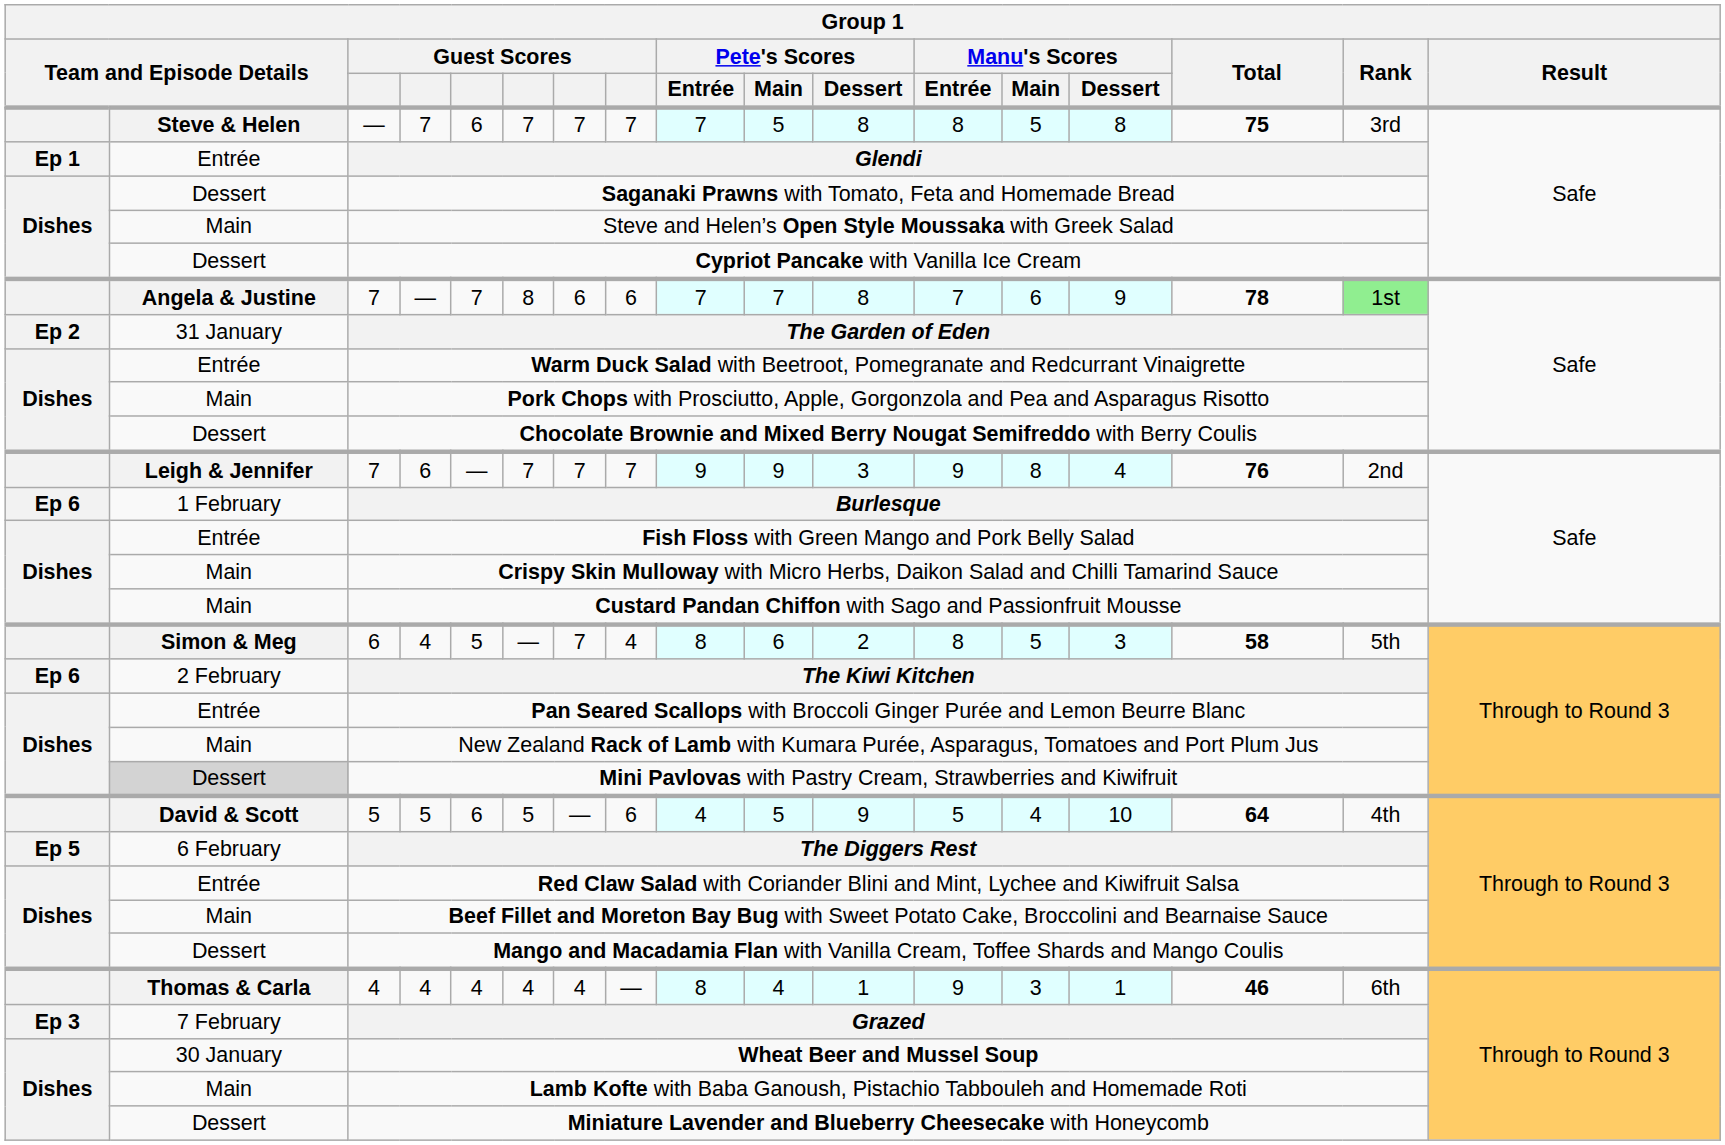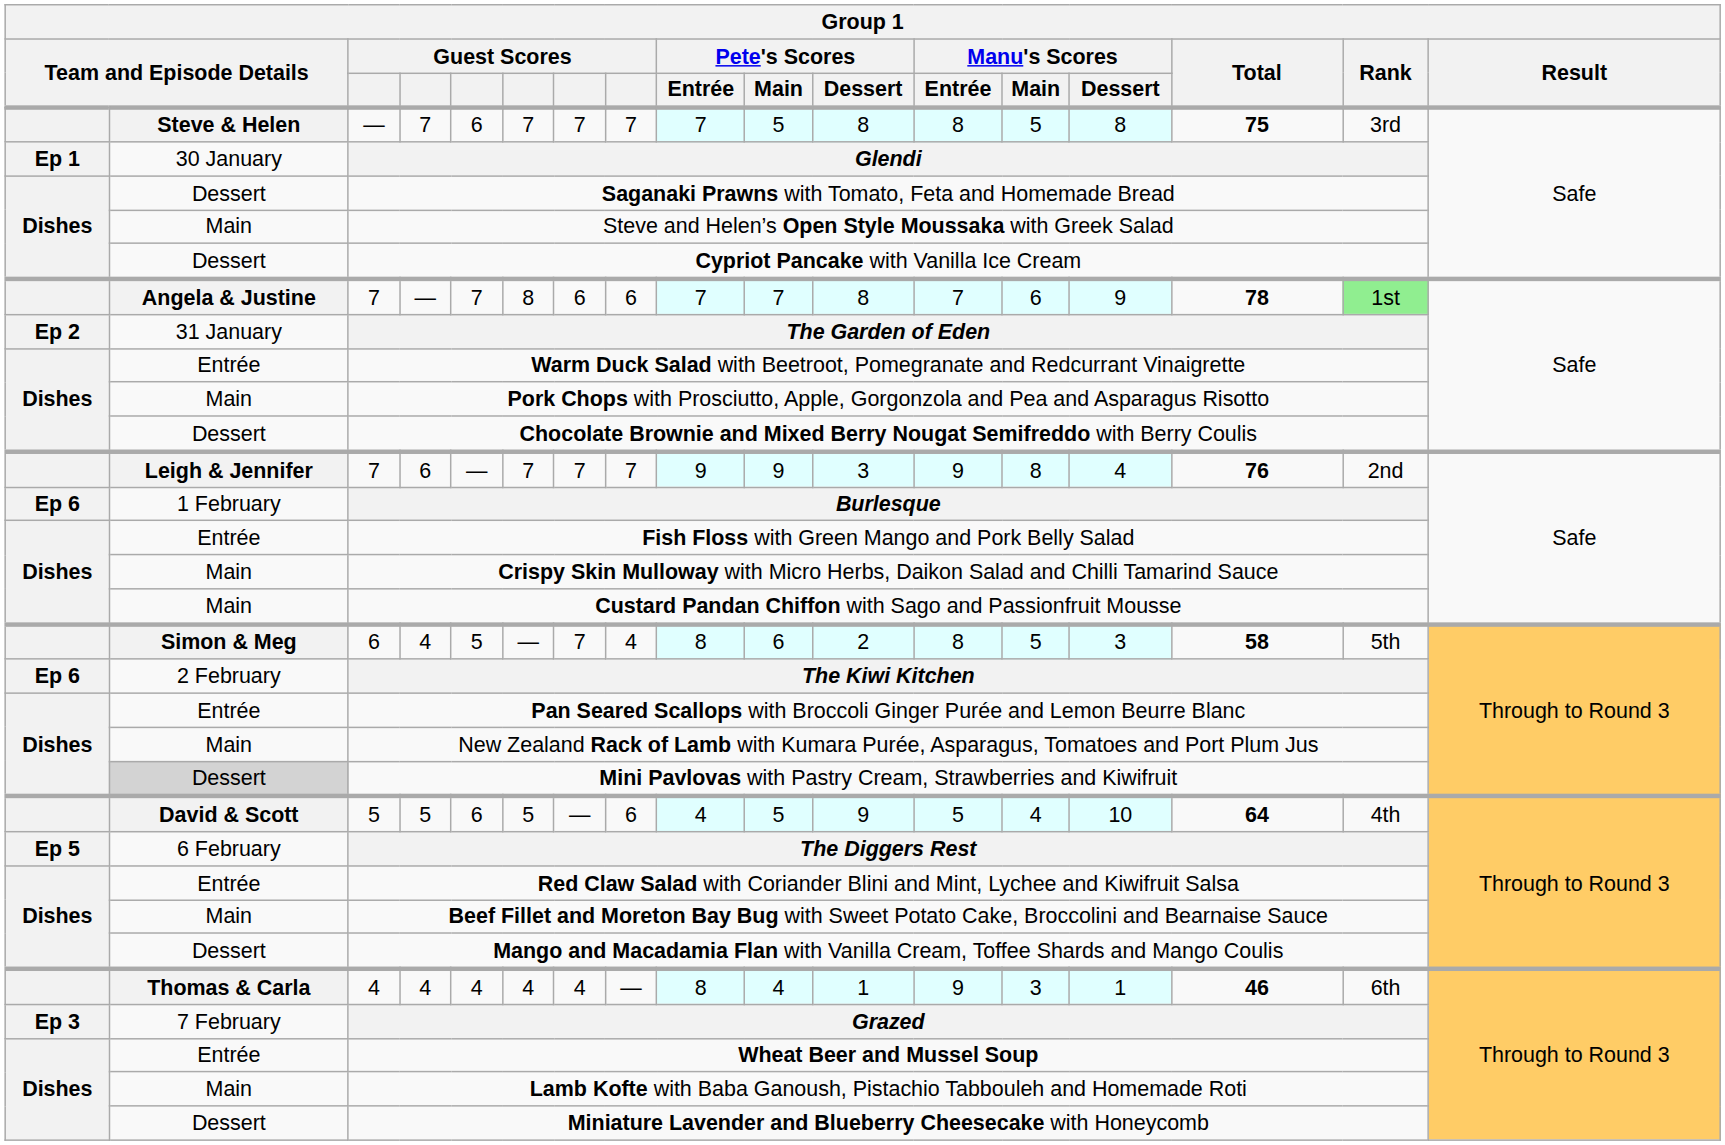Glendi | column 2: Entrée -> 30 January
Wheat Beer and Mussel Soup | column 2: 30 January -> Entrée
